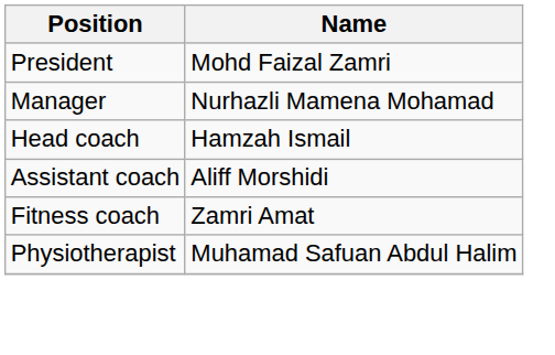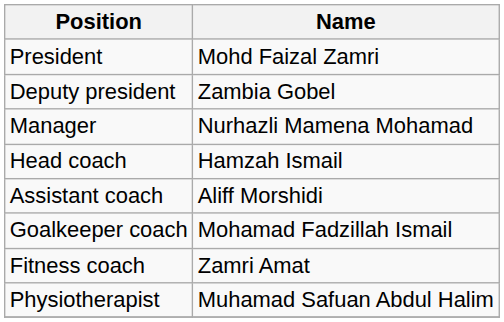+ row: Deputy president | Zambia Gobel
+ row: Goalkeeper coach | Mohamad Fadzillah Ismail
